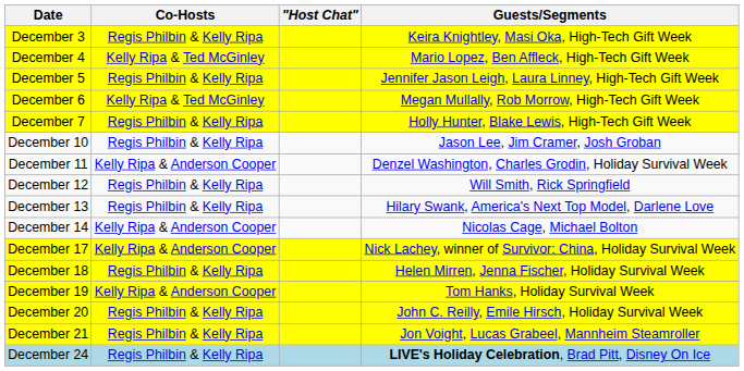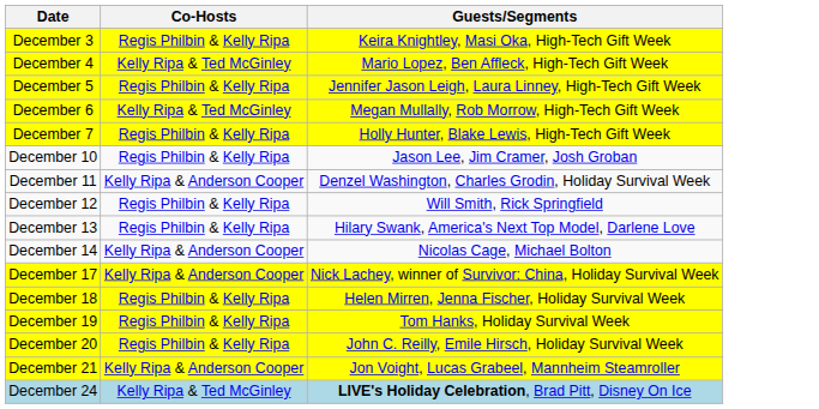- column: "Host Chat"
December 19 | Co-Hosts: Kelly Ripa & Anderson Cooper -> Regis Philbin & Kelly Ripa
December 21 | Co-Hosts: Regis Philbin & Kelly Ripa -> Kelly Ripa & Anderson Cooper
December 24 | Co-Hosts: Regis Philbin & Kelly Ripa -> Kelly Ripa & Ted McGinley
